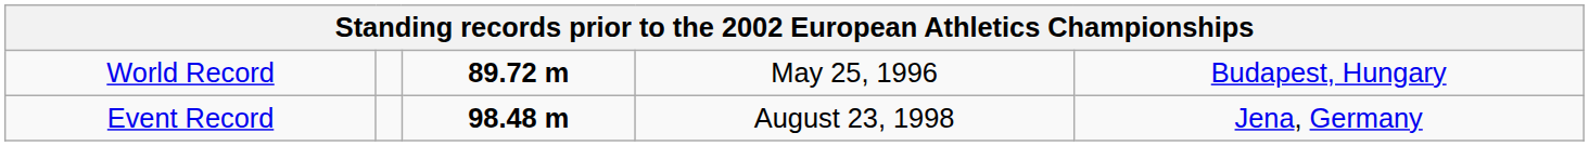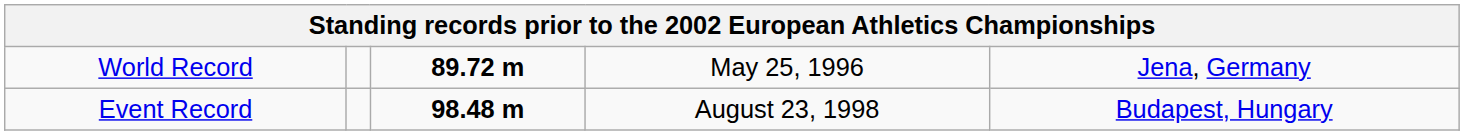World Record | column 5: Budapest, Hungary -> Jena, Germany
Event Record | column 5: Jena, Germany -> Budapest, Hungary
